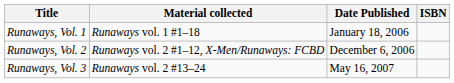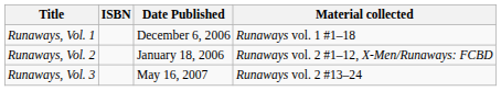columns swapped: Material collected <-> ISBN
Runaways, Vol. 1 | Date Published: January 18, 2006 -> December 6, 2006
Runaways, Vol. 2 | Date Published: December 6, 2006 -> January 18, 2006
